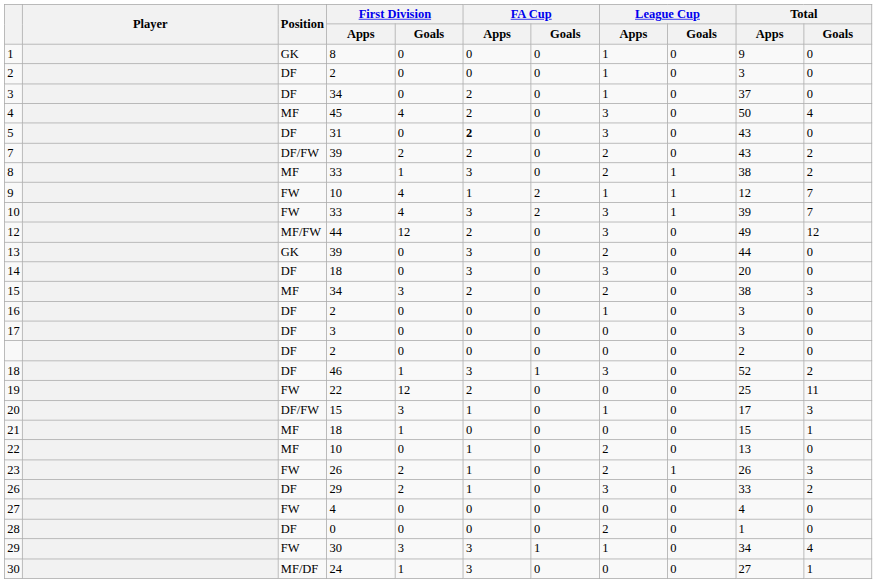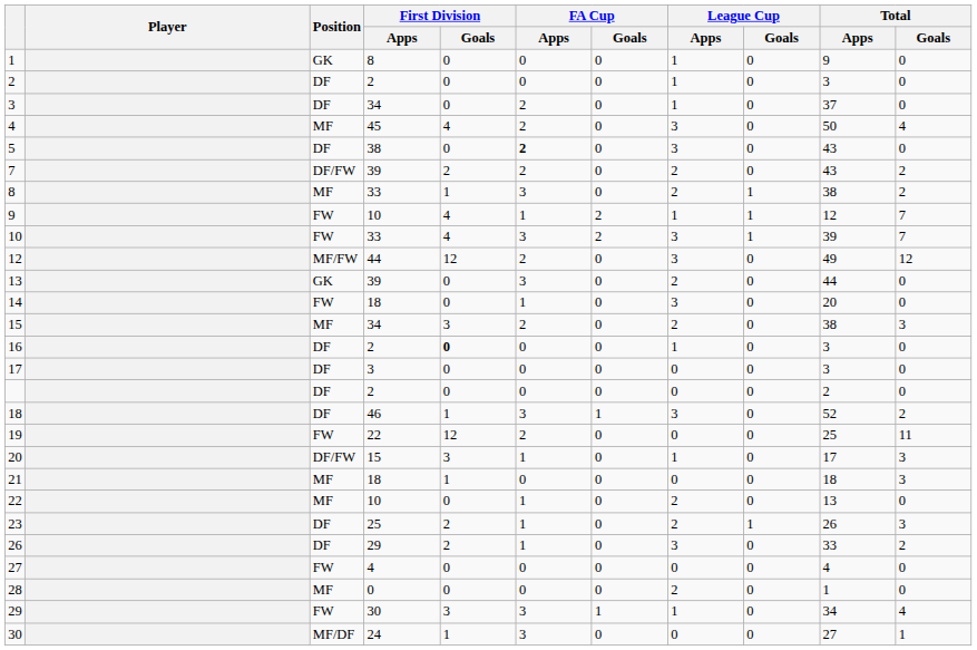5 | First Division / Apps: 31 -> 38
14 | Position: DF -> FW
14 | FA Cup / Apps: 3 -> 1
16 | First Division / Goals: normal -> bold
21 | Total / Apps: 15 -> 18
21 | Total / Goals: 1 -> 3
23 | Position: FW -> DF
23 | First Division / Apps: 26 -> 25
28 | Position: DF -> MF
